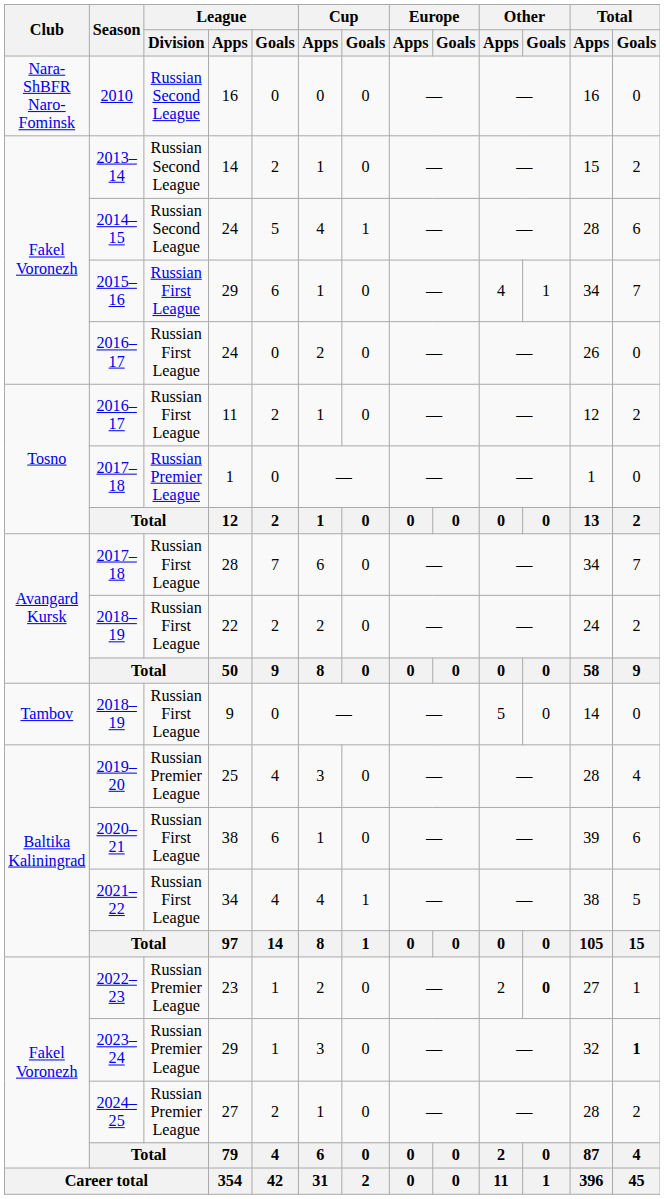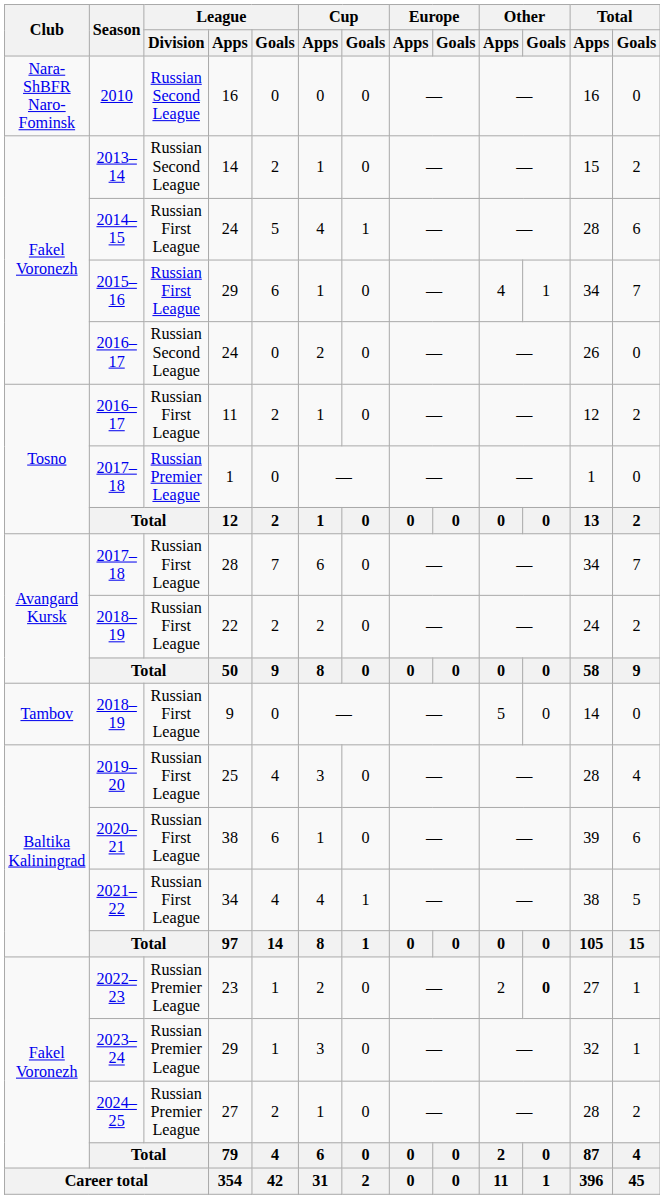2014–15 / 24 | League / Division: Russian Second League -> Russian First League
2016–17 / 24 | League / Division: Russian First League -> Russian Second League
25 | League / Division: Russian Premier League -> Russian First League
2023–24 / 29 | Total / Goals: bold -> normal
